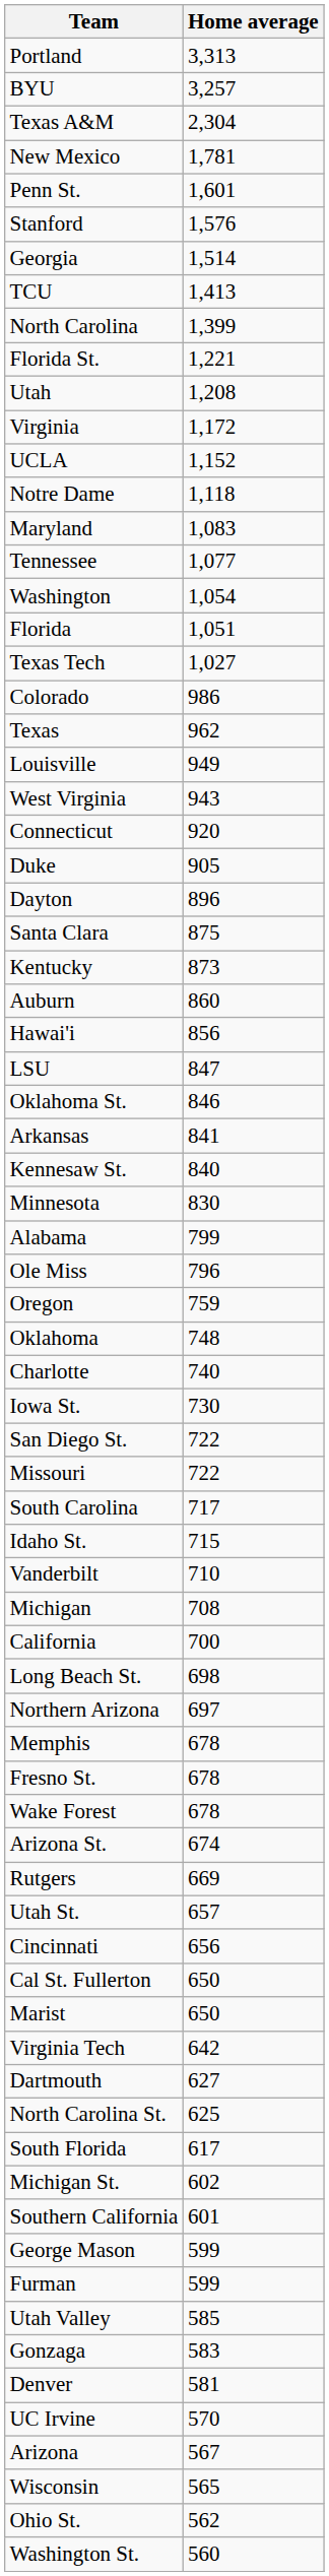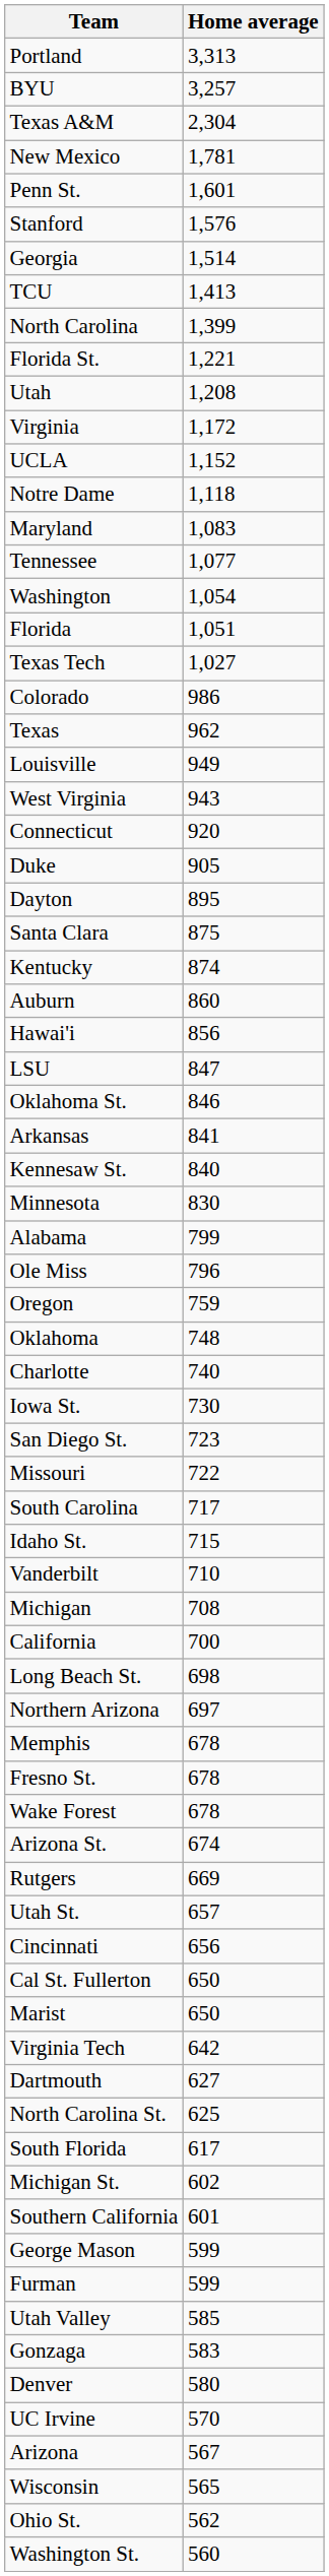Dayton | Home average: 896 -> 895
Kentucky | Home average: 873 -> 874
San Diego St. | Home average: 722 -> 723
Denver | Home average: 581 -> 580
